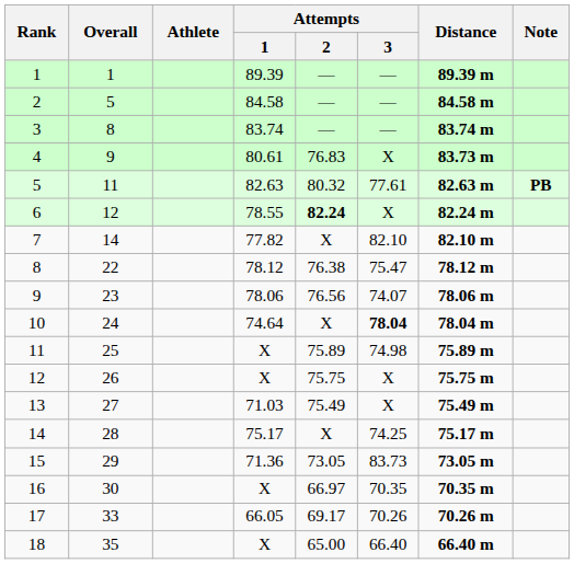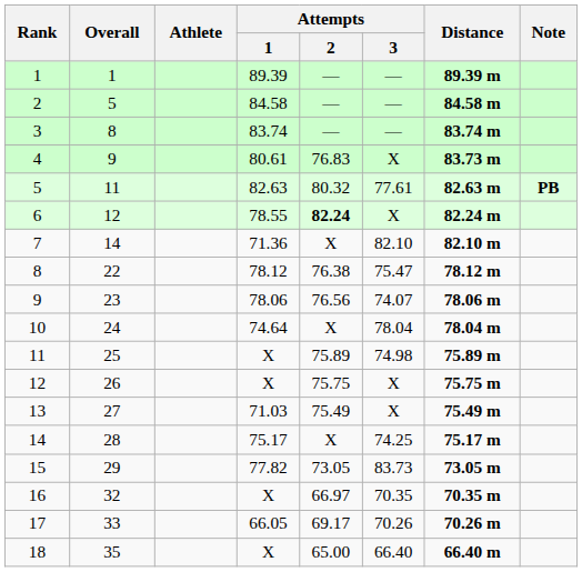7 | Attempts / 1: 77.82 -> 71.36
10 | Attempts / 3: bold -> normal
15 | Attempts / 1: 71.36 -> 77.82
16 | Overall: 30 -> 32
